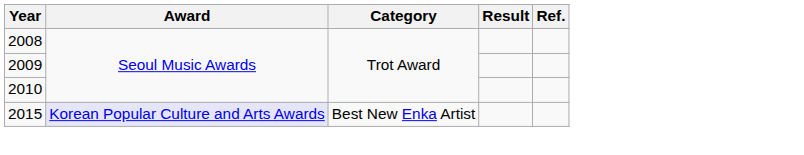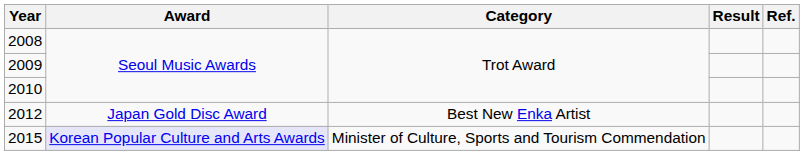+ row: 2012 | Japan Gold Disc Award | Best New Enka Artist
2015 | Category: Best New Enka Artist -> Minister of Culture, Sports and Tourism Commendation
